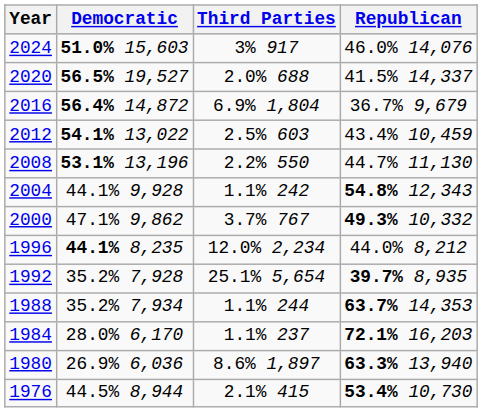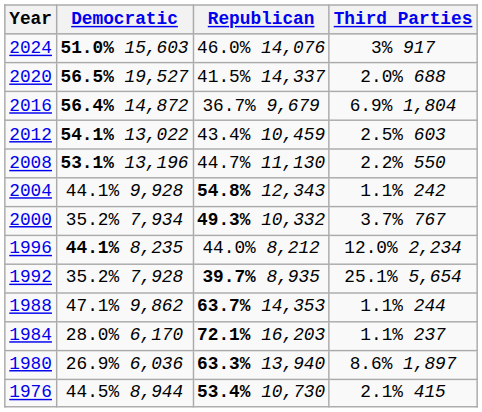columns swapped: Republican <-> Third Parties
2000 | Democratic: 47.1% 9,862 -> 35.2% 7,934
1988 | Democratic: 35.2% 7,934 -> 47.1% 9,862
